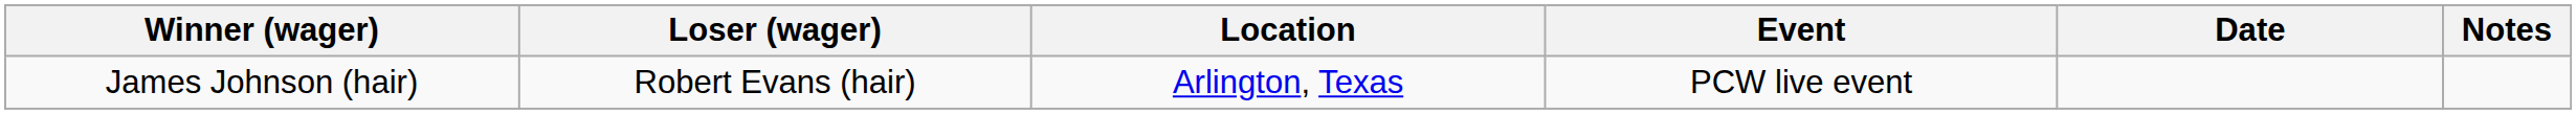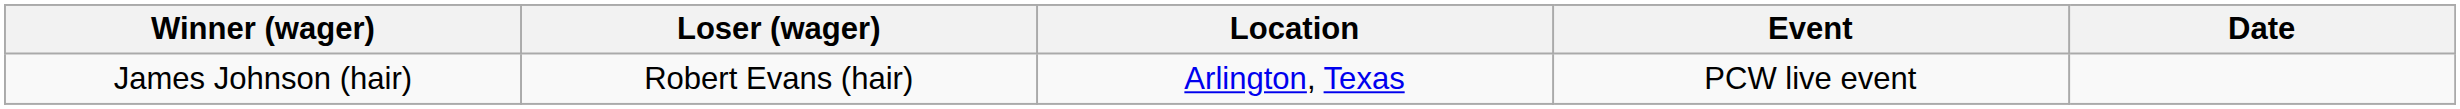- column: Notes
